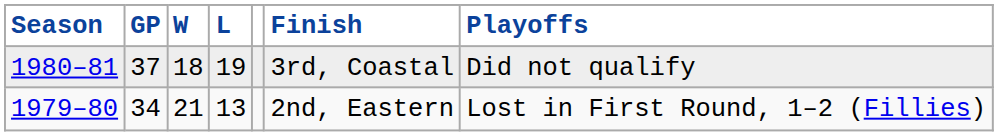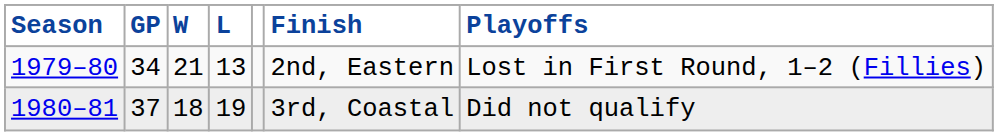rows swapped: 1979–80 <-> 1980–81
